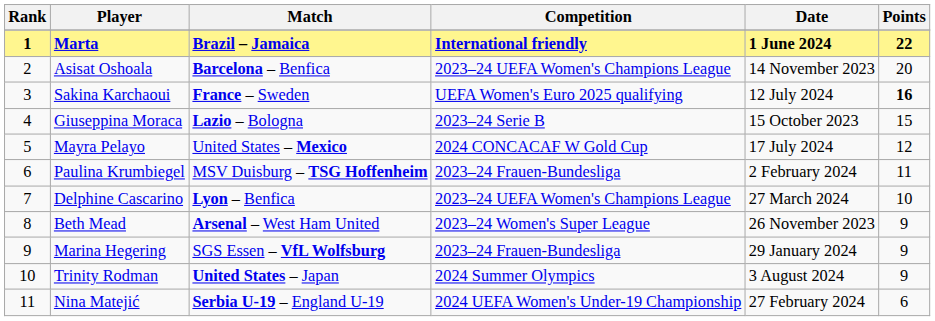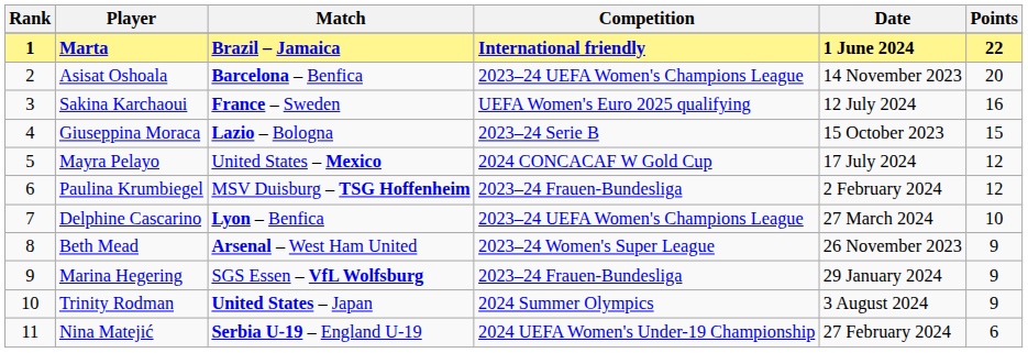Sakina Karchaoui | Points: bold -> normal
Paulina Krumbiegel | Points: 11 -> 12
